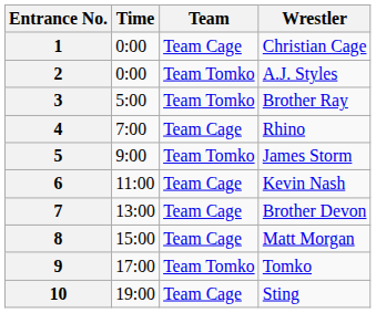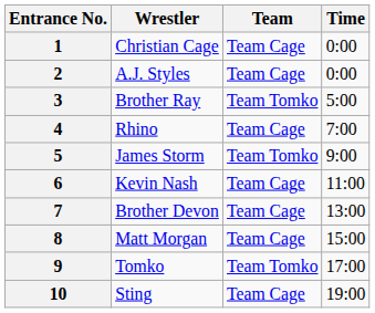columns swapped: Wrestler <-> Time
2 | Team: Team Tomko -> Team Cage
